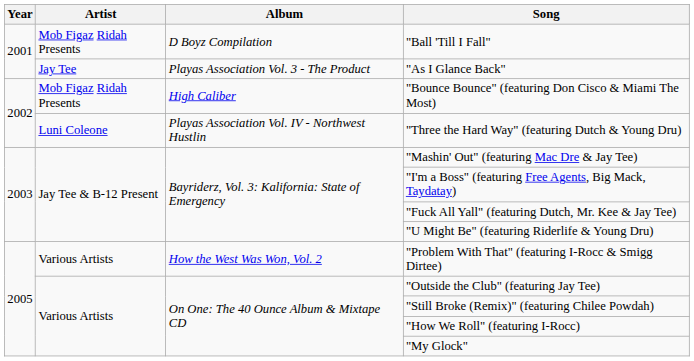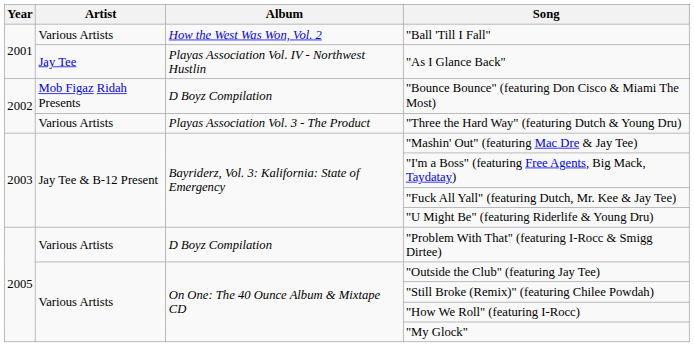"Ball 'Till I Fall" | Artist: Mob Figaz Ridah Presents -> Various Artists
"Ball 'Till I Fall" | Album: D Boyz Compilation -> How the West Was Won, Vol. 2
"As I Glance Back" | Album: Playas Association Vol. 3 - The Product -> Playas Association Vol. IV - Northwest Hustlin
"Bounce Bounce" (featuring Don Cisco & Miami The Most) | Album: High Caliber -> D Boyz Compilation
"Three the Hard Way" (featuring Dutch & Young Dru) | Artist: Luni Coleone -> Various Artists
"Three the Hard Way" (featuring Dutch & Young Dru) | Album: Playas Association Vol. IV - Northwest Hustlin -> Playas Association Vol. 3 - The Product
"Problem With That" (featuring I-Rocc & Smigg Dirtee) | Album: How the West Was Won, Vol. 2 -> D Boyz Compilation
